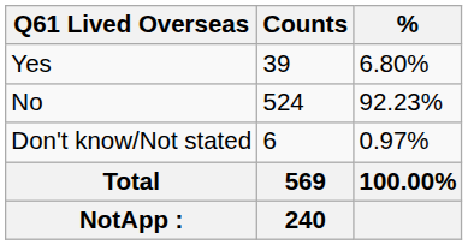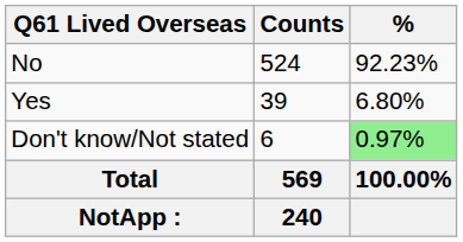rows swapped: Yes <-> No
Don't know/Not stated | %: no background -> lightgreen background
